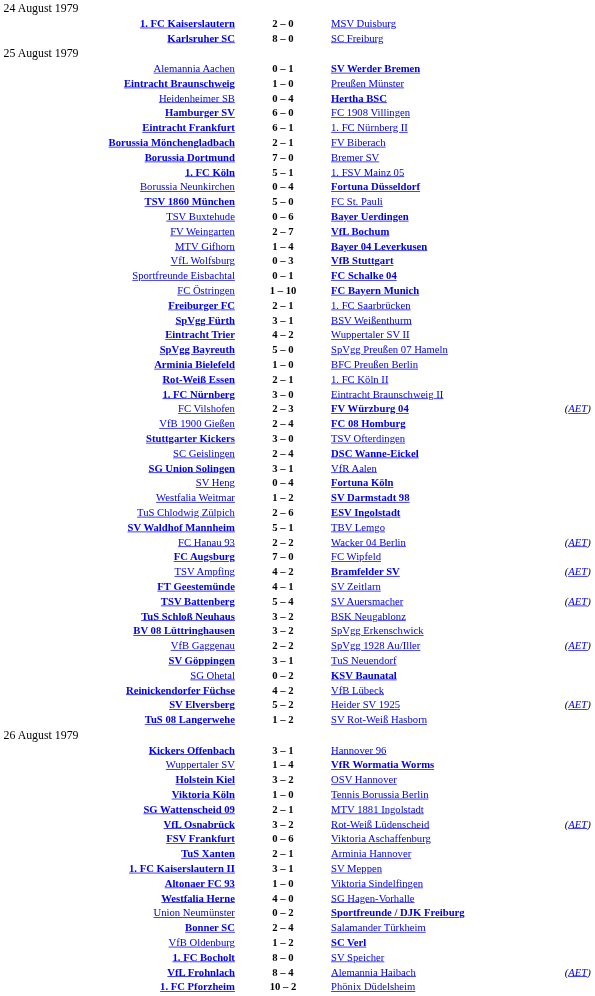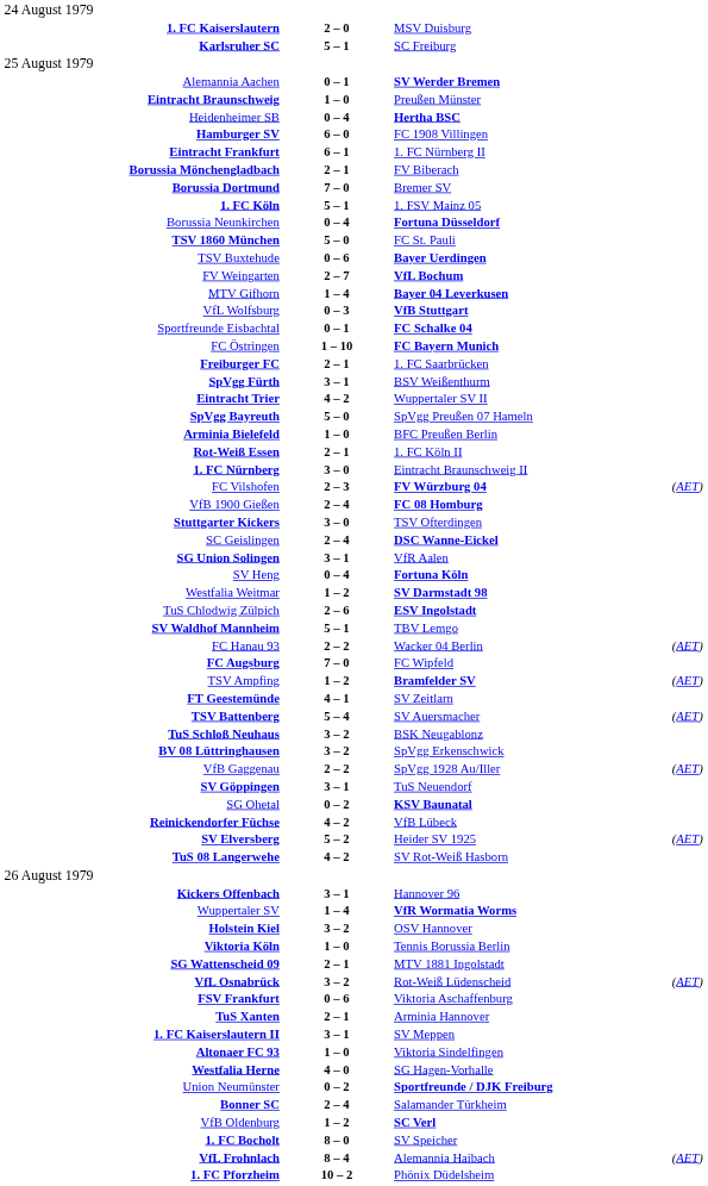Karlsruher SC | column 2: 8 – 0 -> 5 – 1
TSV Ampfing | column 2: 4 – 2 -> 1 – 2
TuS 08 Langerwehe | column 2: 1 – 2 -> 4 – 2
